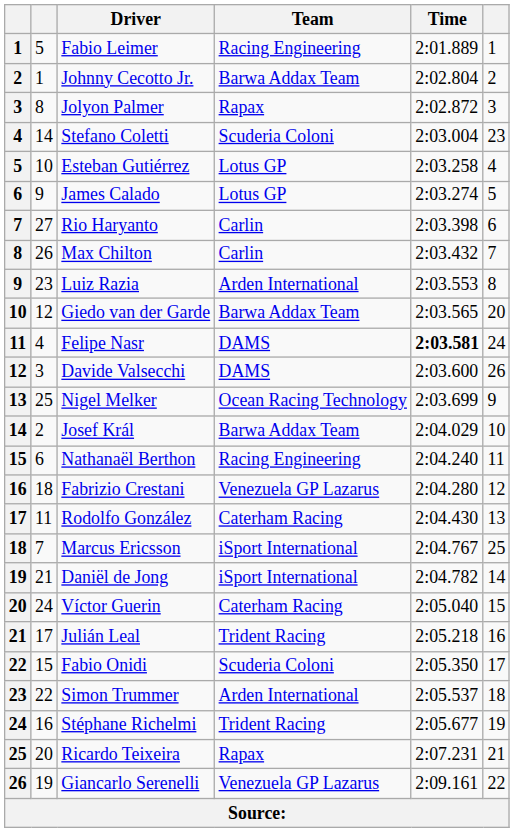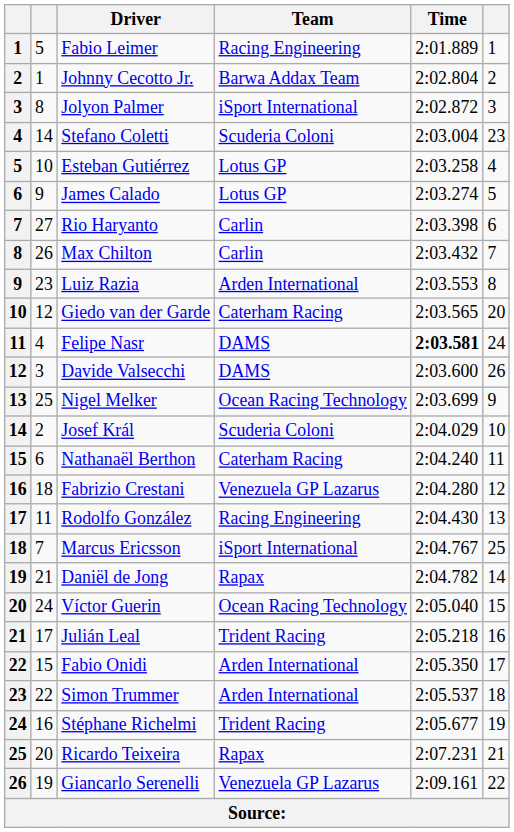Jolyon Palmer | Team: Rapax -> iSport International
Giedo van der Garde | Team: Barwa Addax Team -> Caterham Racing
Josef Král | Team: Barwa Addax Team -> Scuderia Coloni
Nathanaël Berthon | Team: Racing Engineering -> Caterham Racing
Rodolfo González | Team: Caterham Racing -> Racing Engineering
Daniël de Jong | Team: iSport International -> Rapax
Víctor Guerin | Team: Caterham Racing -> Ocean Racing Technology
Fabio Onidi | Team: Scuderia Coloni -> Arden International
